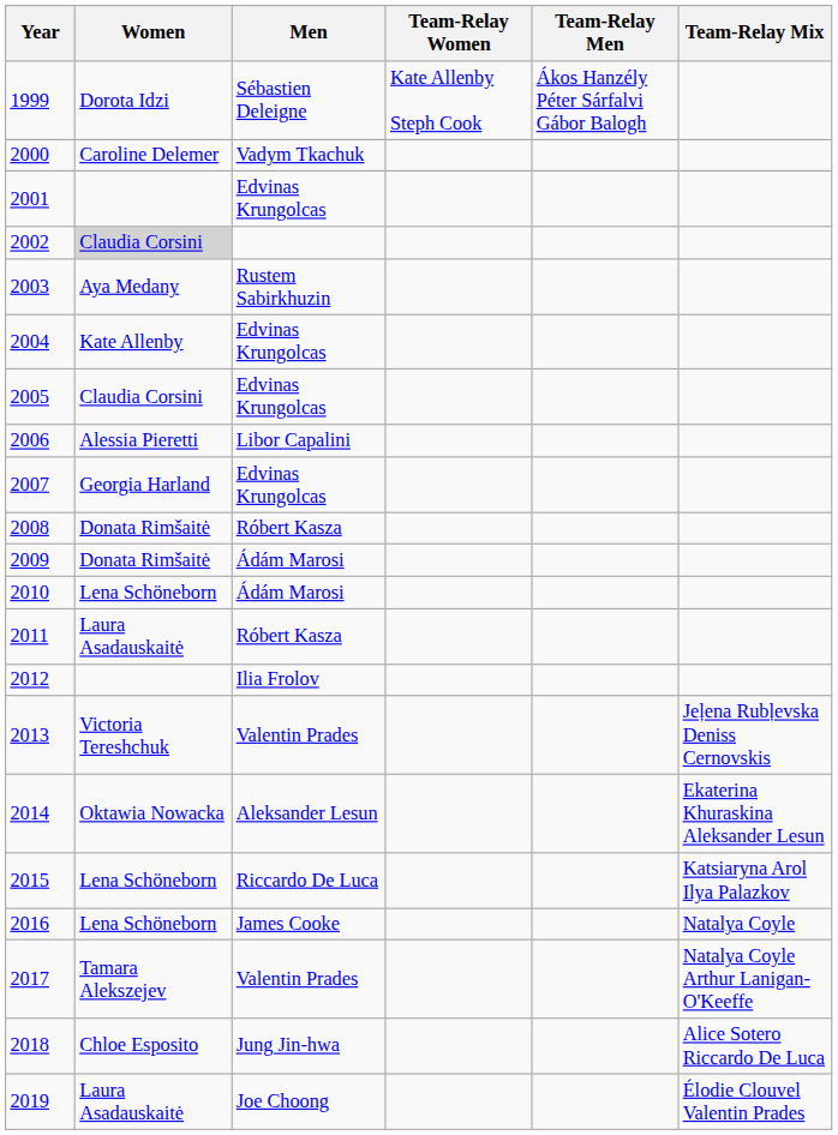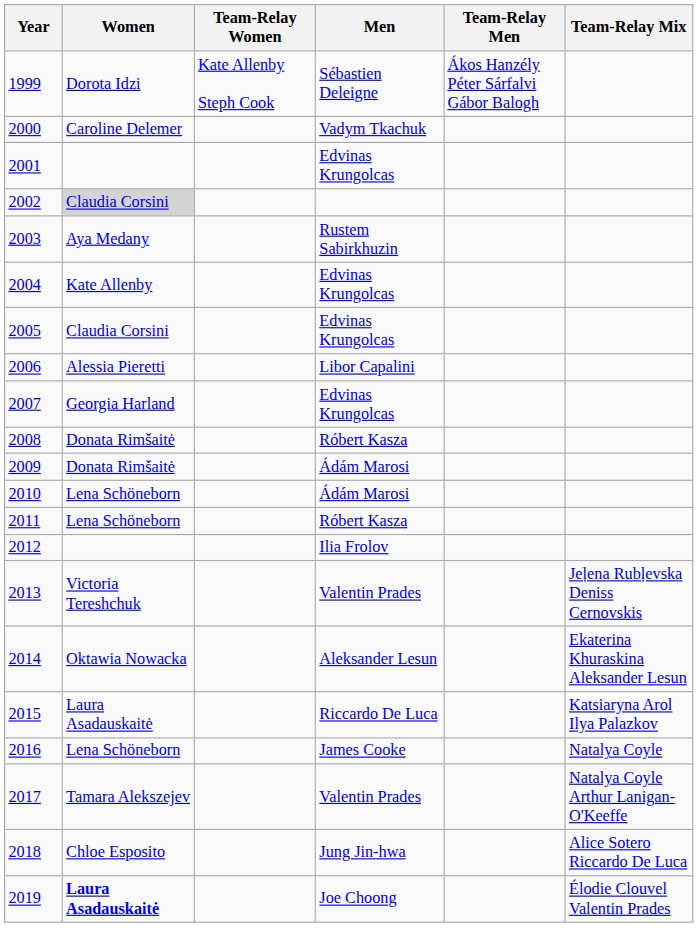columns swapped: Men <-> Team-Relay Women
2011 | Women: Laura Asadauskaitė -> Lena Schöneborn
2015 | Women: Lena Schöneborn -> Laura Asadauskaitė
2019 | Women: normal -> bold
